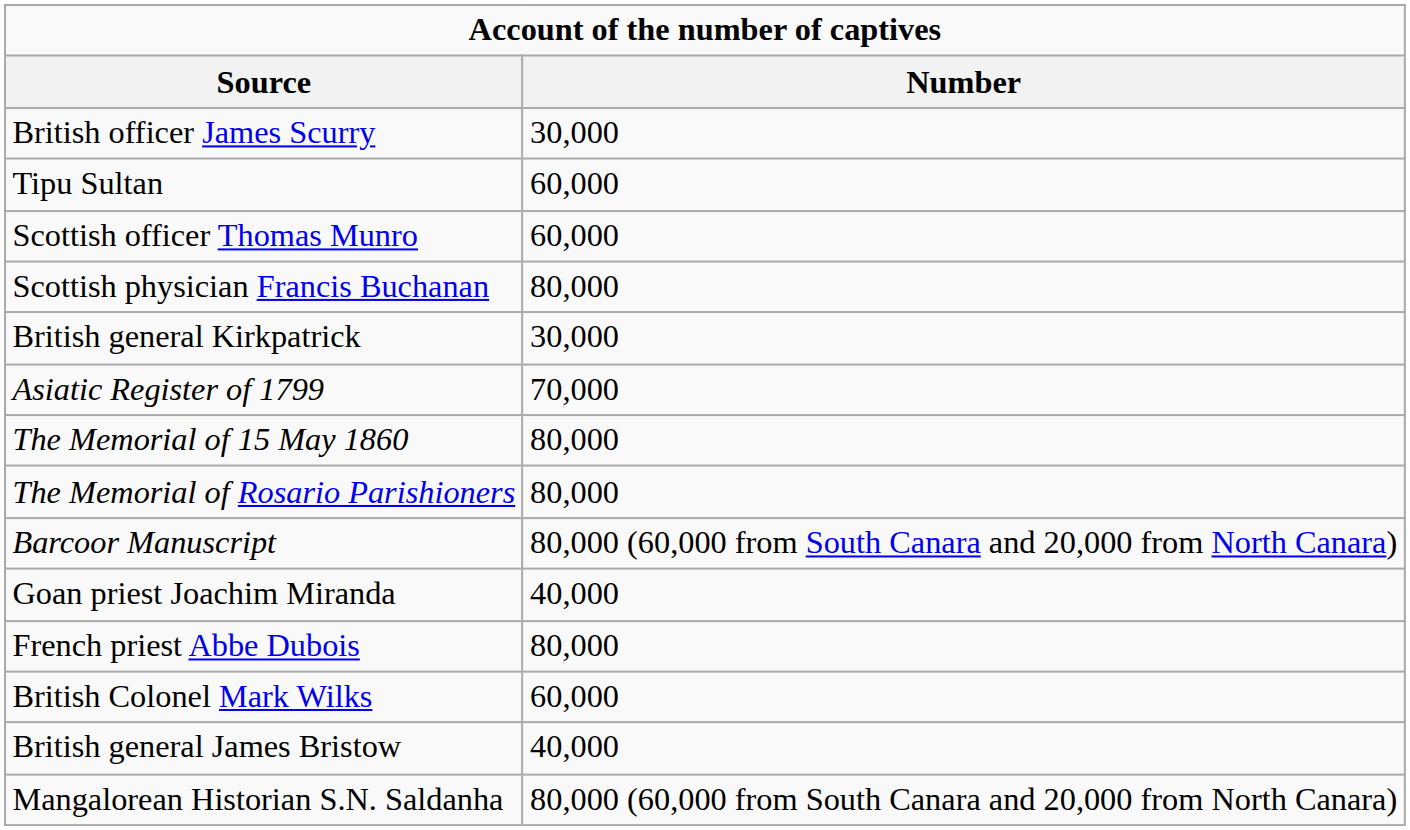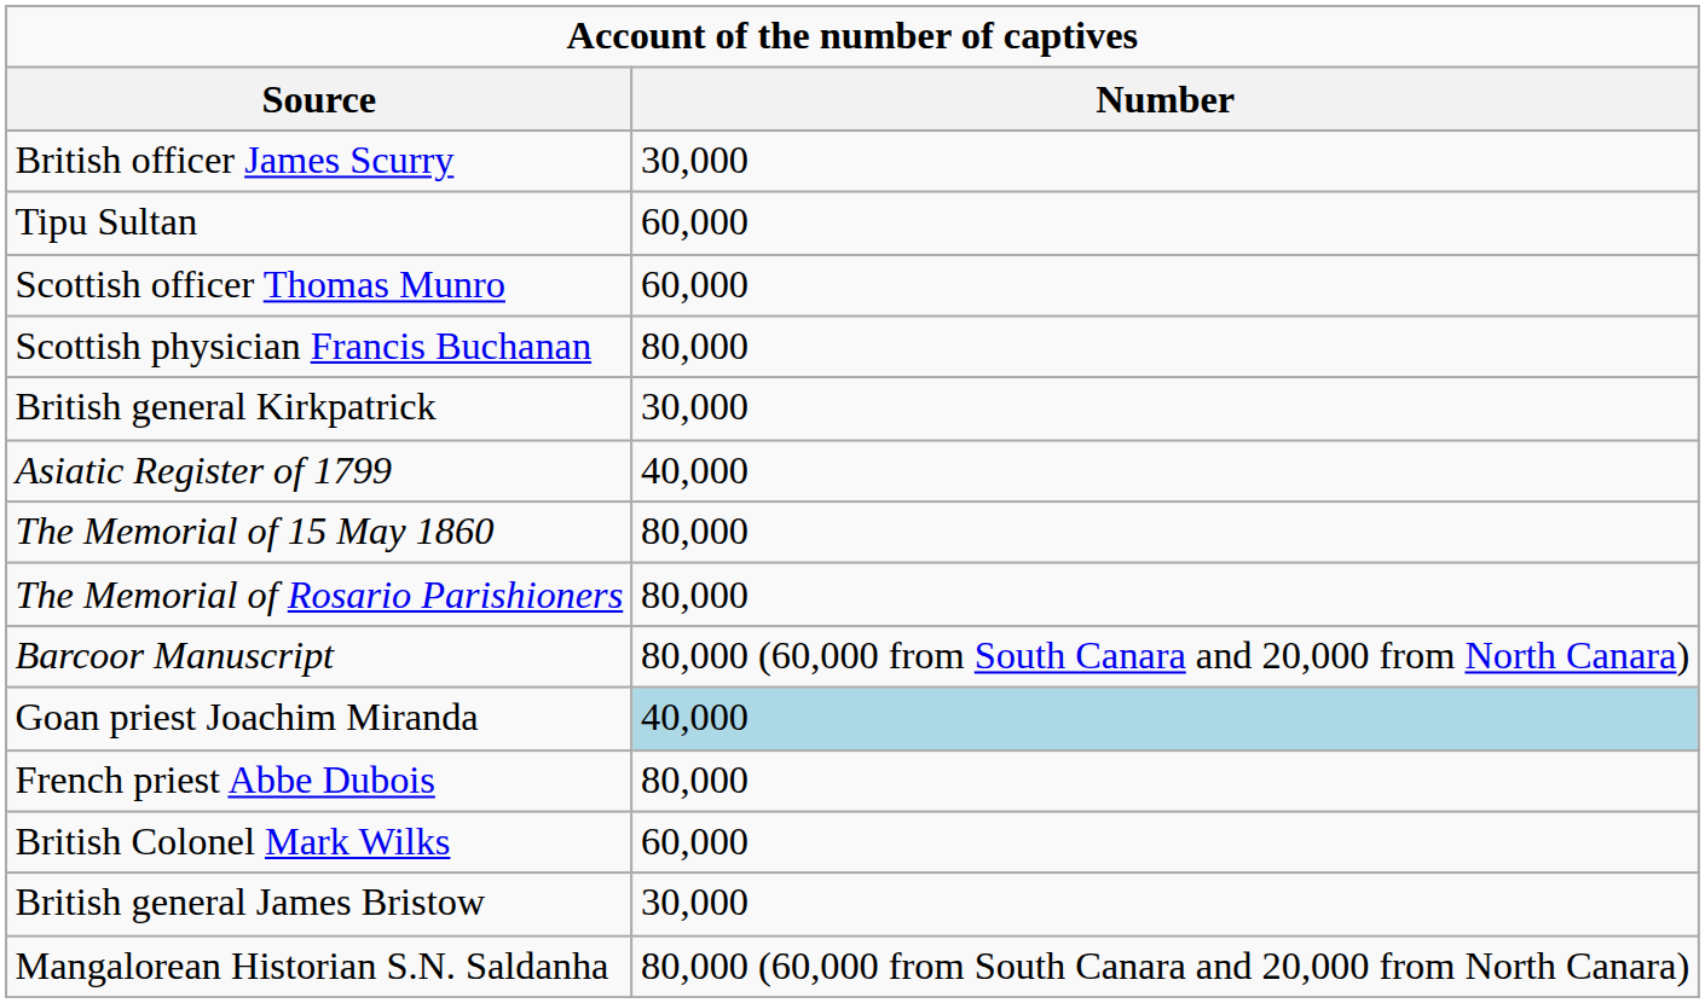Asiatic Register of 1799 | Number: 70,000 -> 40,000
Goan priest Joachim Miranda | Number: no background -> lightblue background
British general James Bristow | Number: 40,000 -> 30,000
